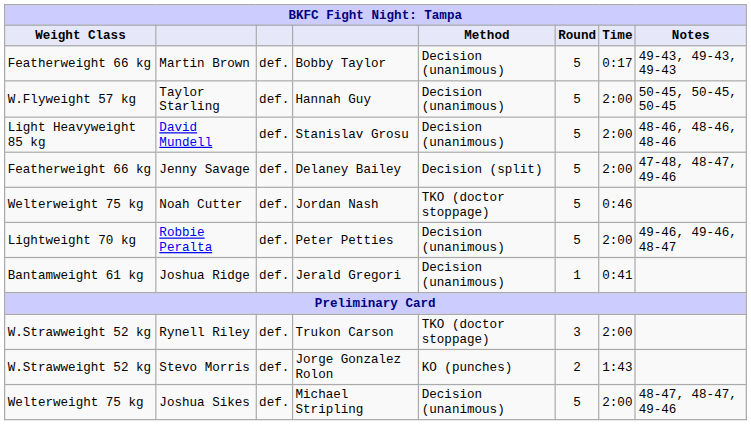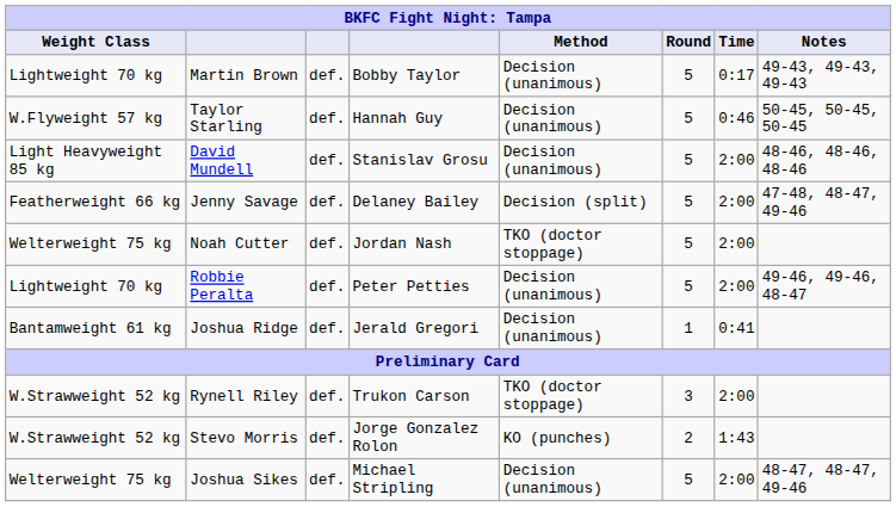Martin Brown | Weight Class: Featherweight 66 kg -> Lightweight 70 kg
Taylor Starling | Time: 2:00 -> 0:46
Noah Cutter | Time: 0:46 -> 2:00
